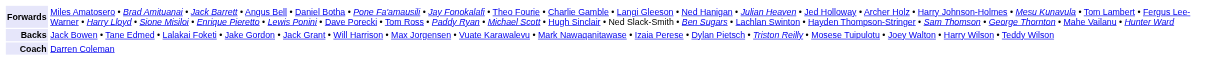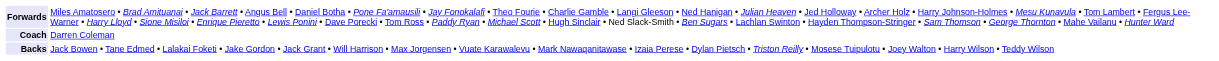rows swapped: Backs <-> Coach
